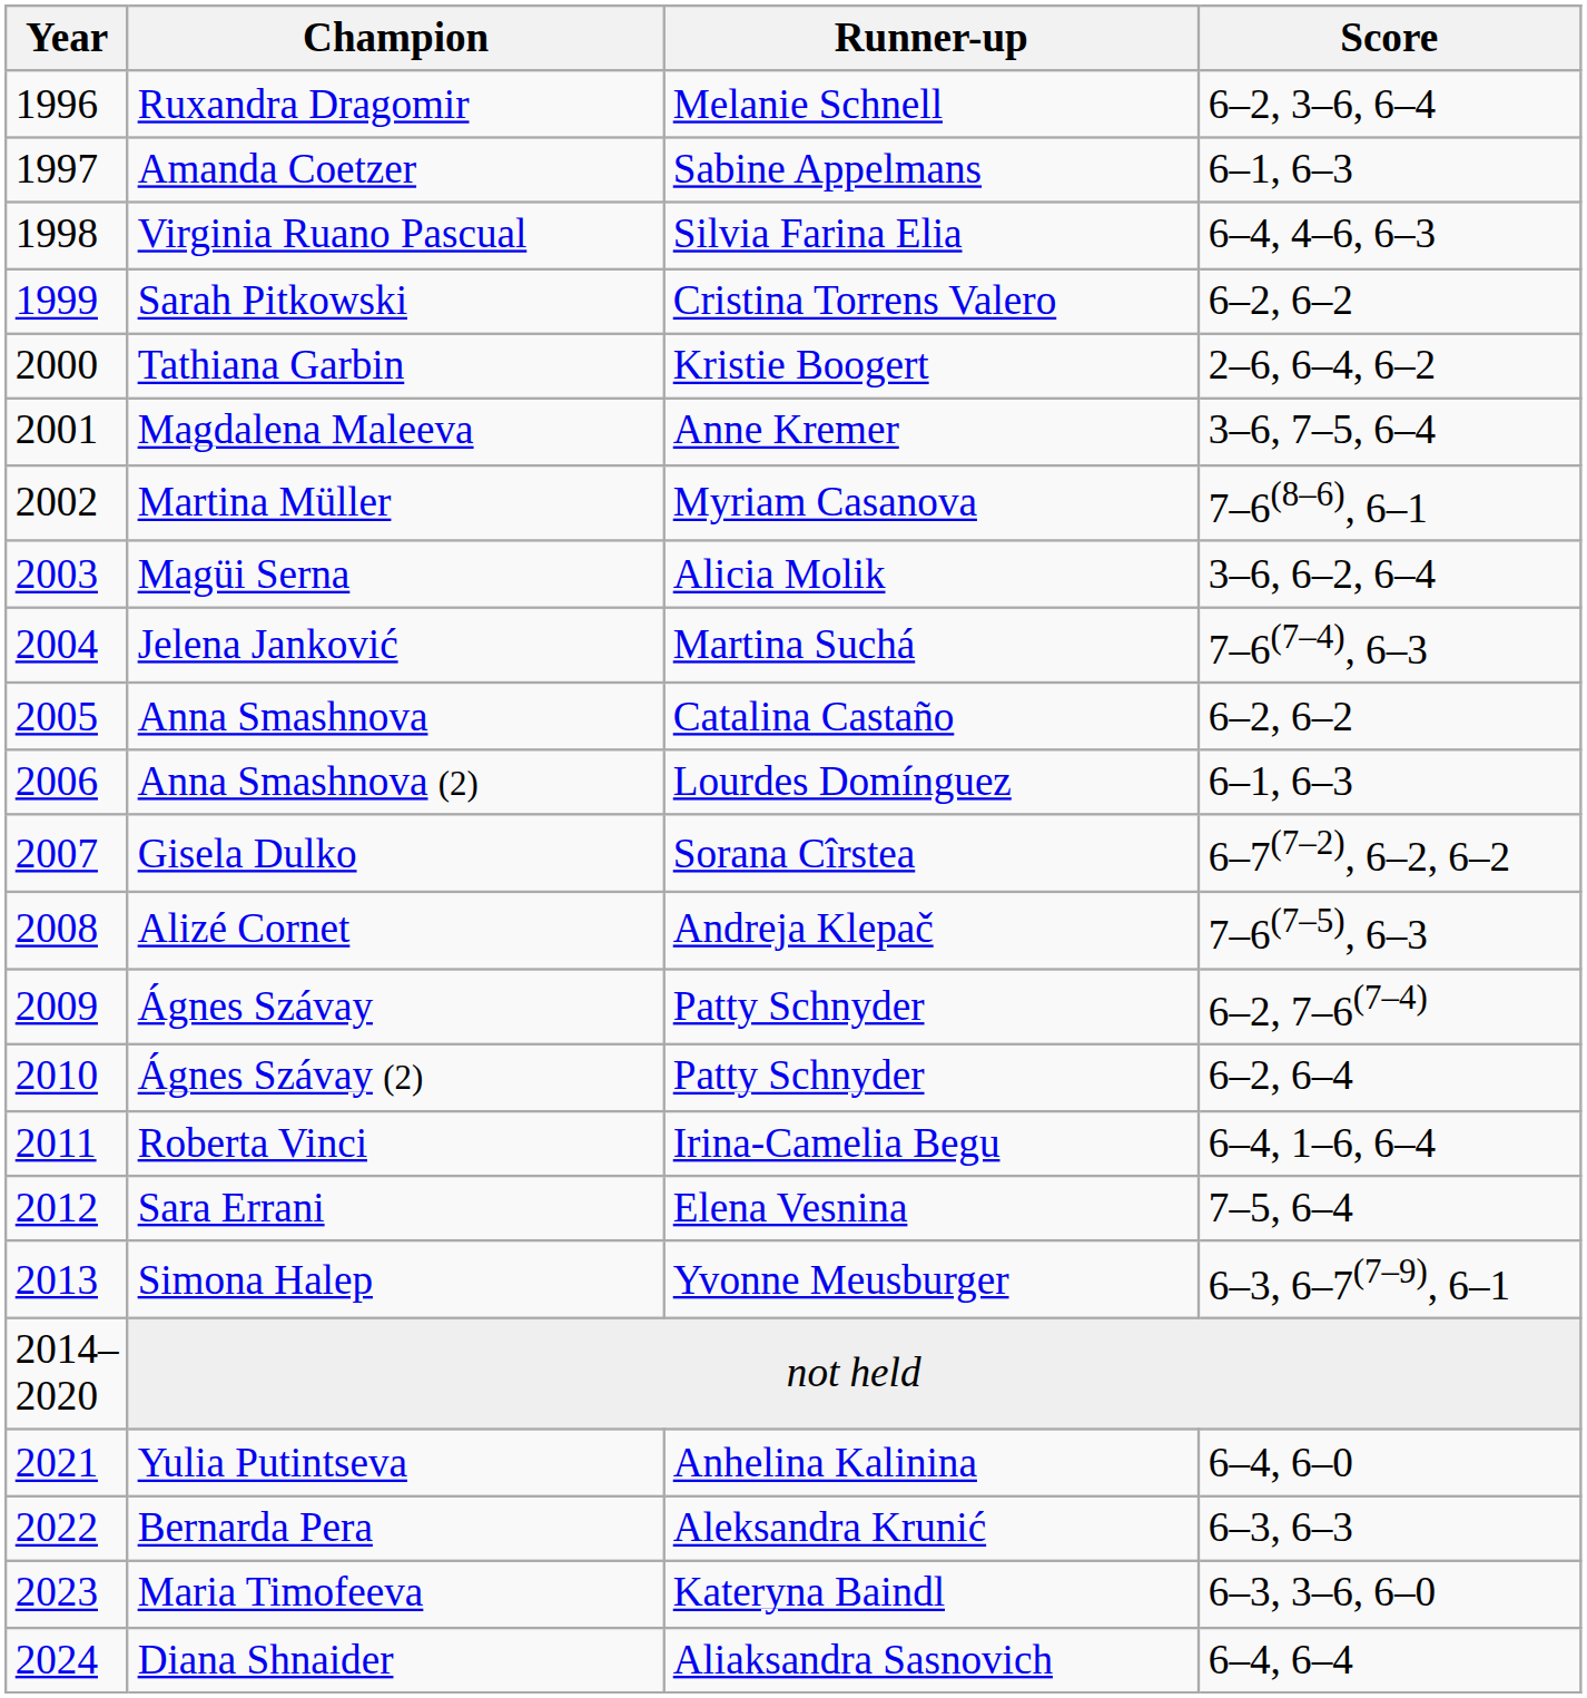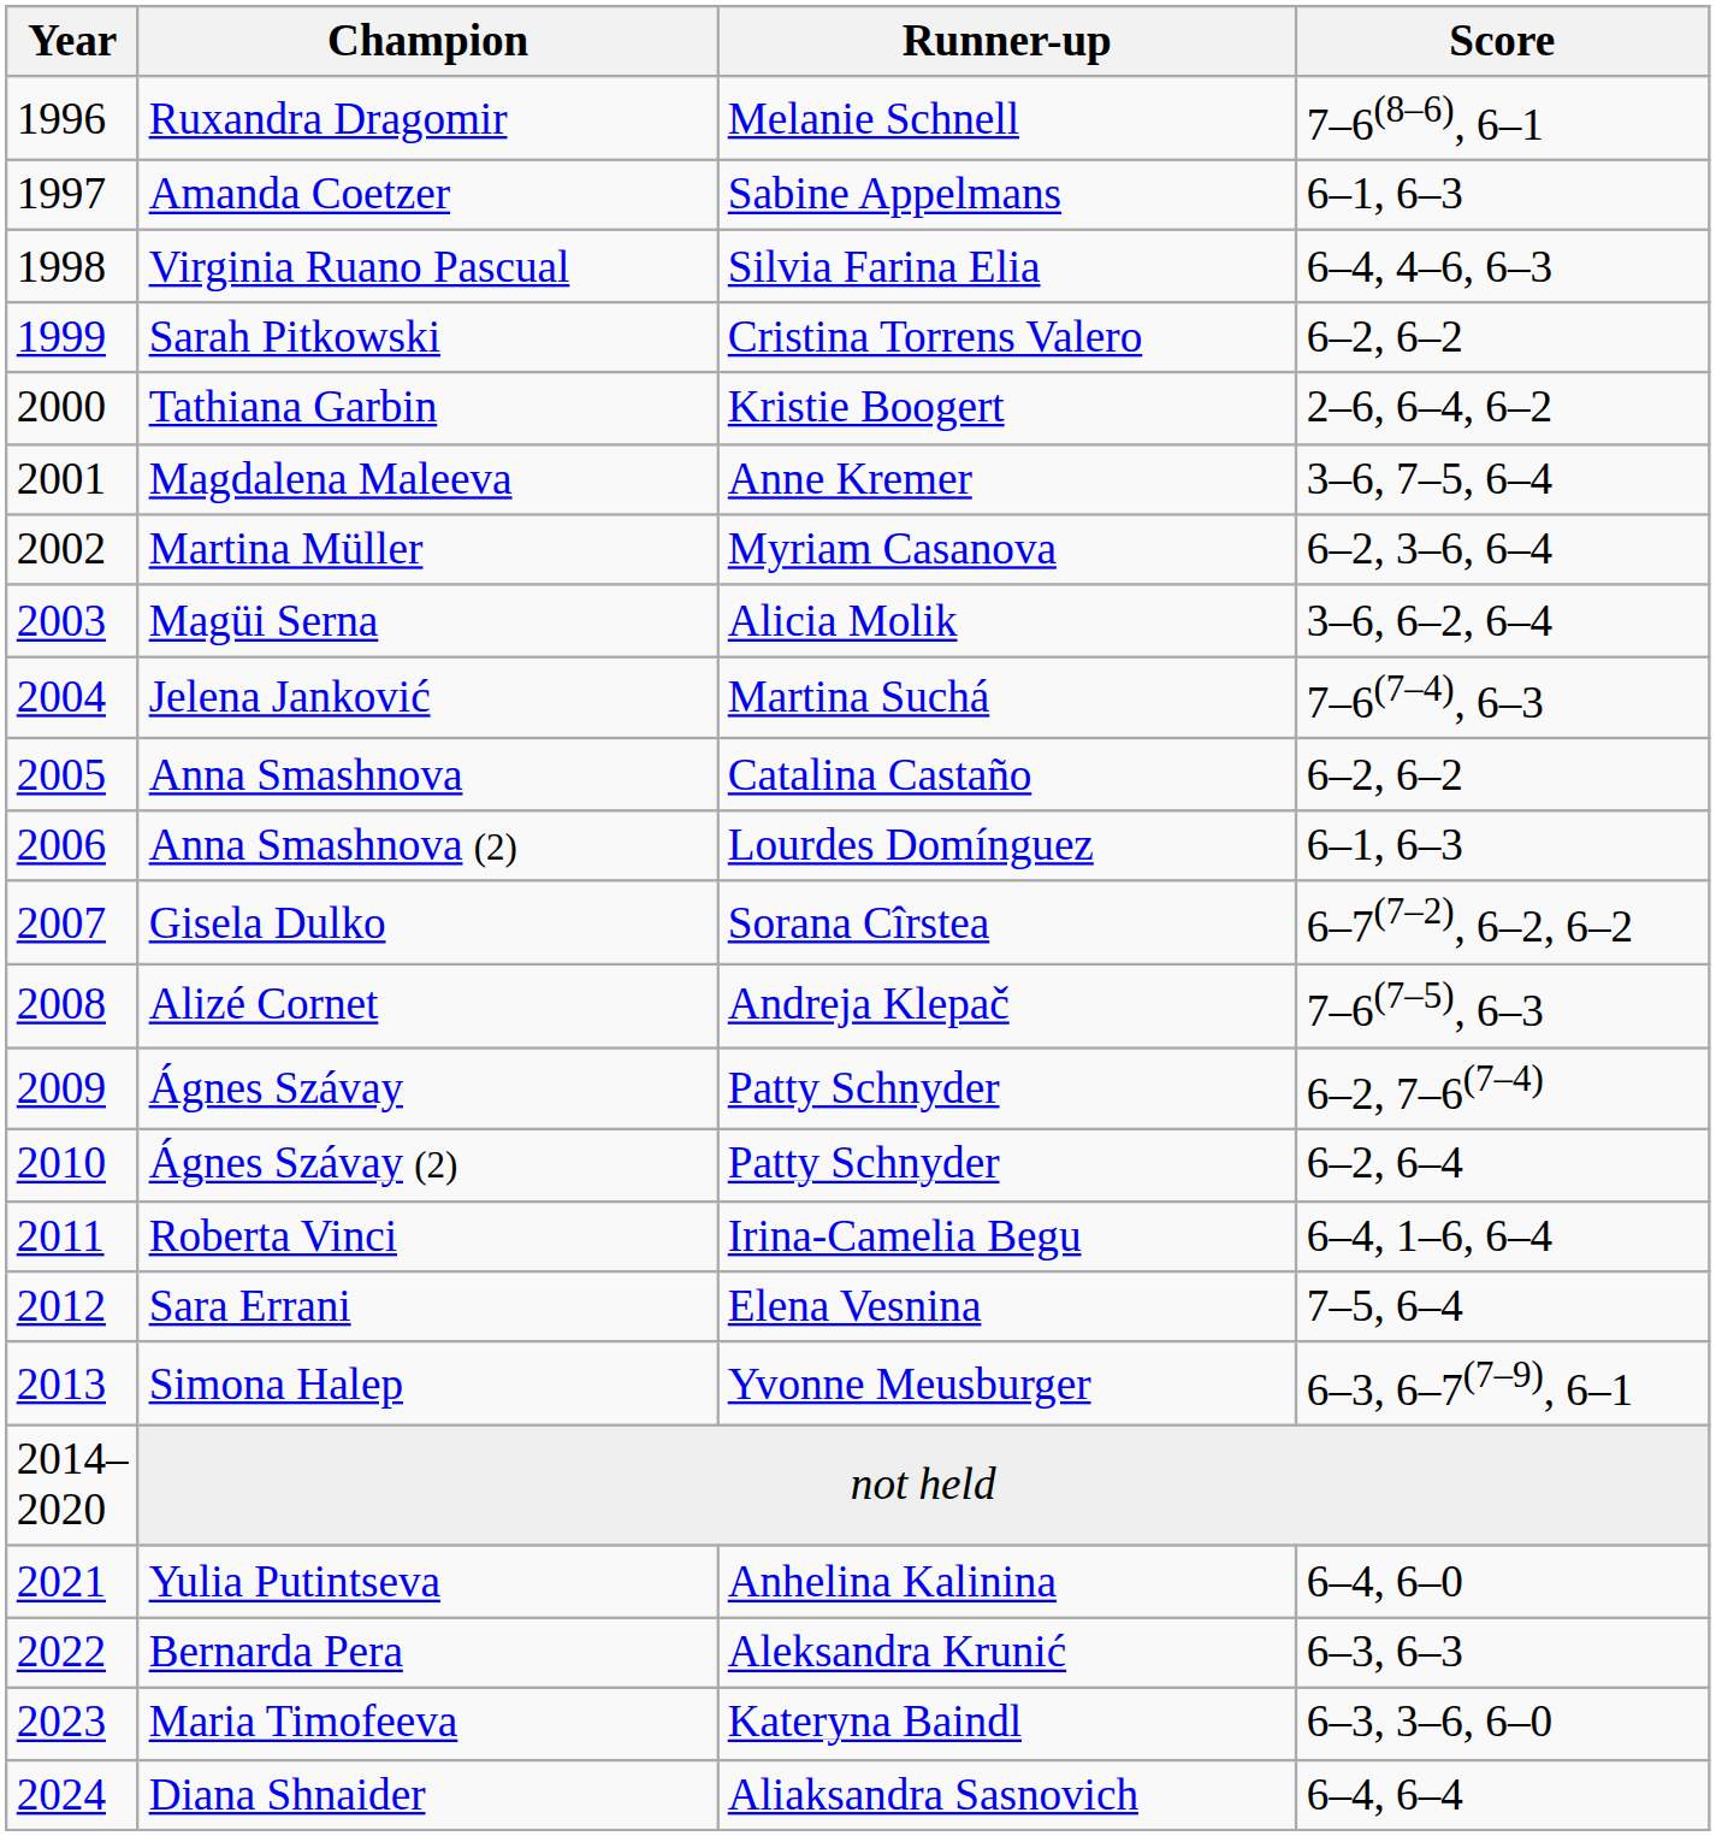Ruxandra Dragomir | Score: 6–2, 3–6, 6–4 -> 7–6(8–6), 6–1
Martina Müller | Score: 7–6(8–6), 6–1 -> 6–2, 3–6, 6–4
